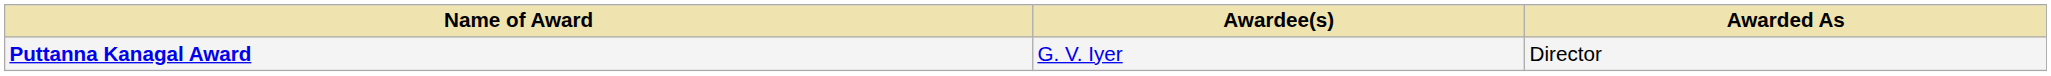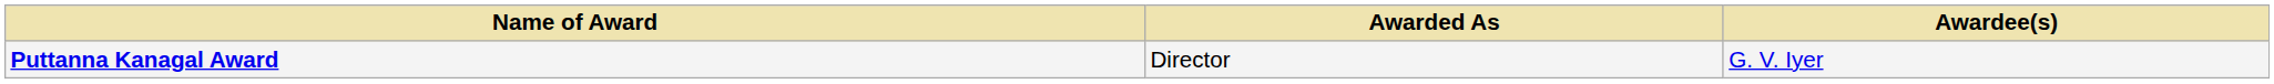columns swapped: Awardee(s) <-> Awarded As
